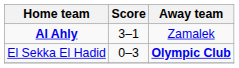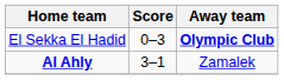rows swapped: Al Ahly <-> El Sekka El Hadid
